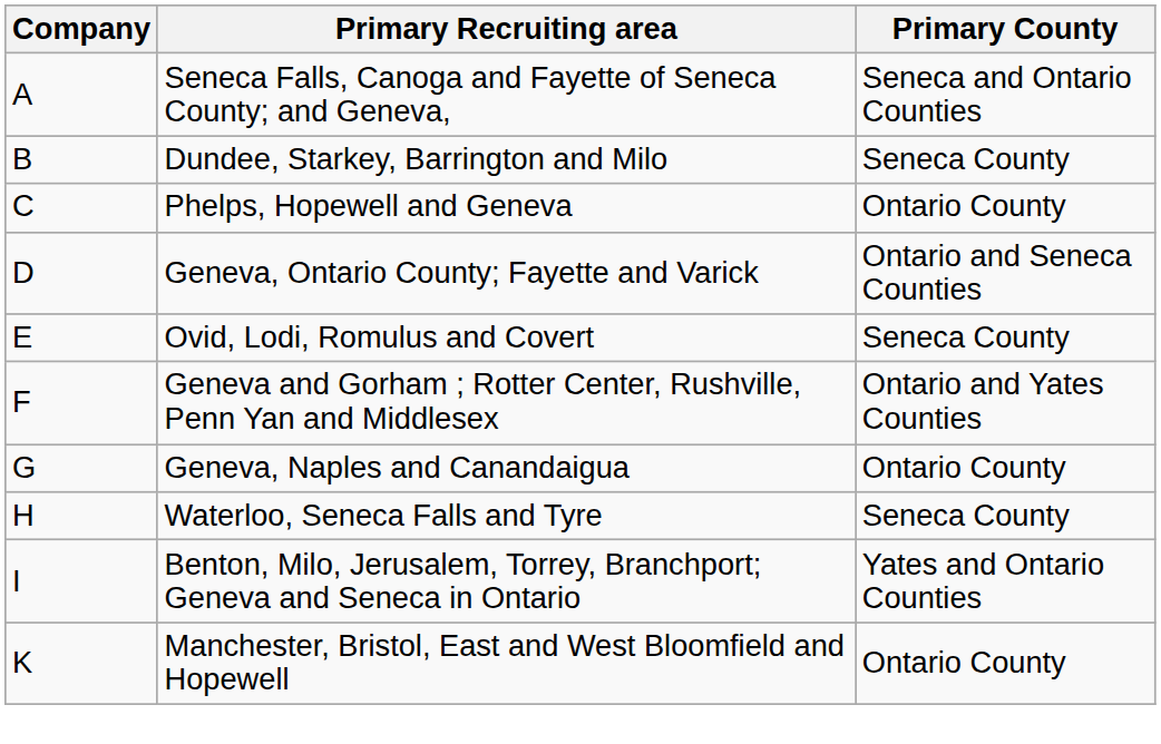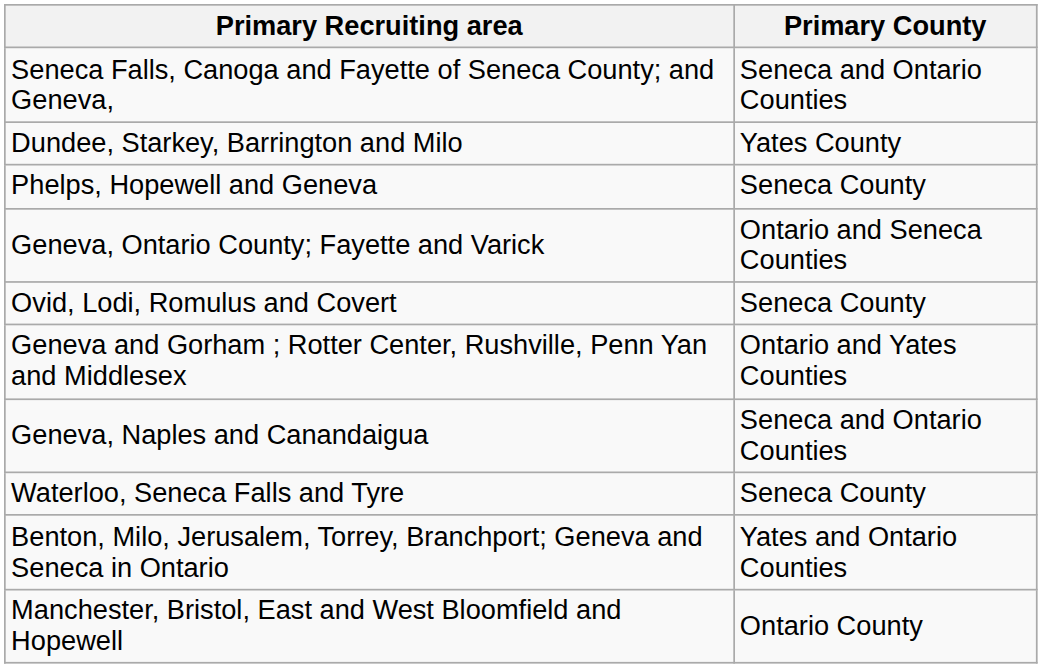- column: Company | A | B | C | D | E | F | G | H | I | K
Dundee, Starkey, Barrington and Milo | Primary County: Seneca County -> Yates County
Phelps, Hopewell and Geneva | Primary County: Ontario County -> Seneca County
Geneva, Naples and Canandaigua | Primary County: Ontario County -> Seneca and Ontario Counties
